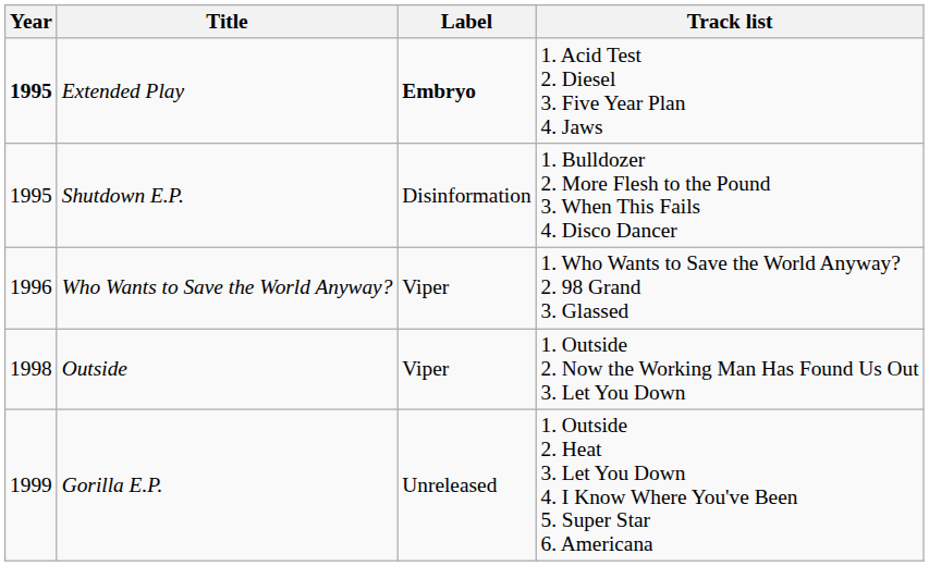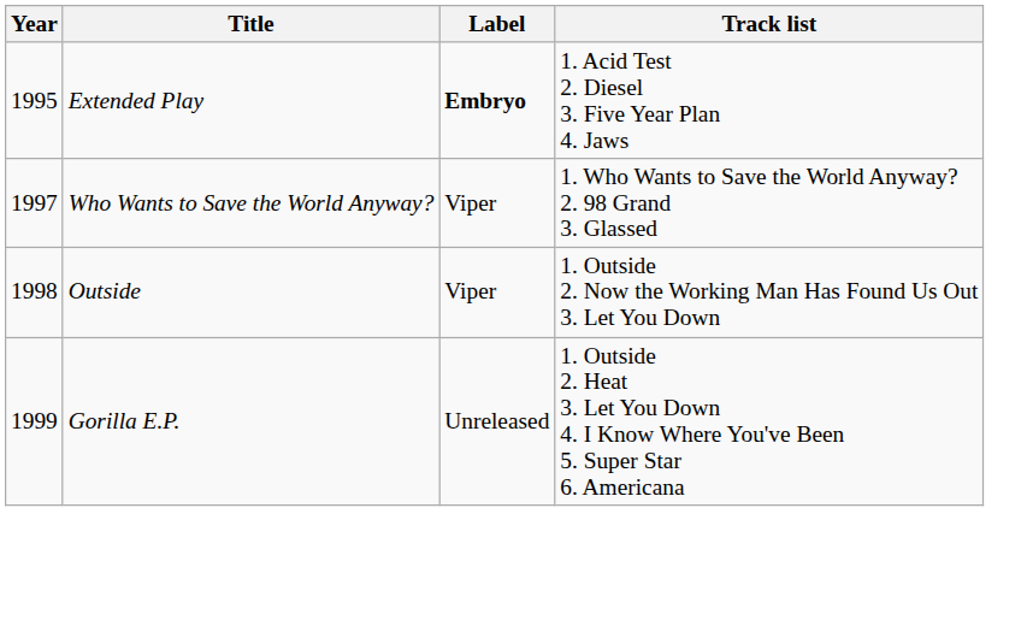Extended Play | Year: bold -> normal
- row: 1995 | Shutdown E.P. | Disinformation | 1. Bulldozer 2. More Flesh to the Pound 3. When This Fails 4. Disco Dancer
Who Wants to Save the World Anyway? | Year: 1996 -> 1997
